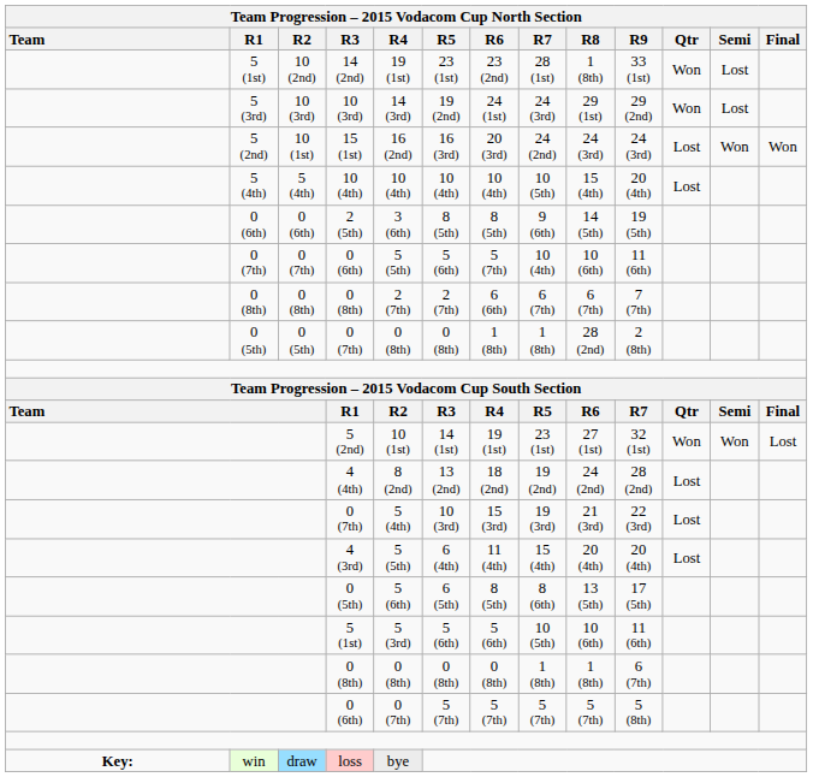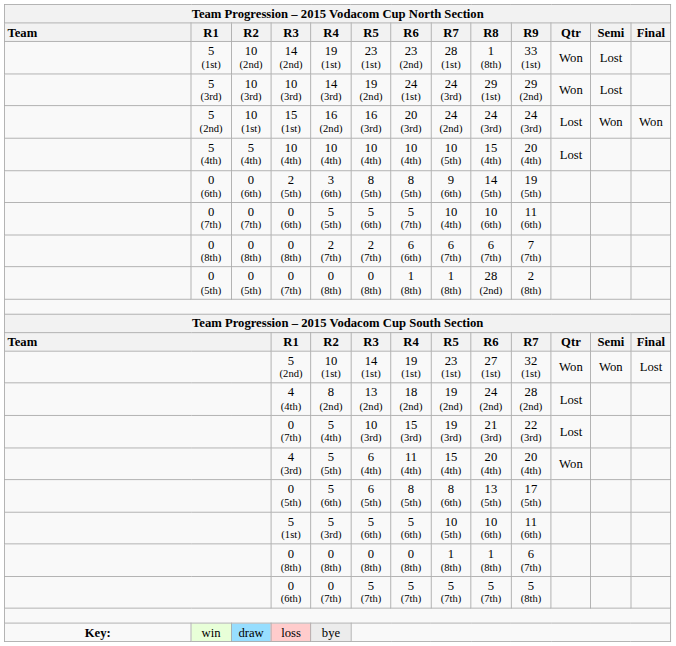4 (3rd) | Team Progression – 2015 Vodacom Cup North Section / Qtr: Lost -> Won
